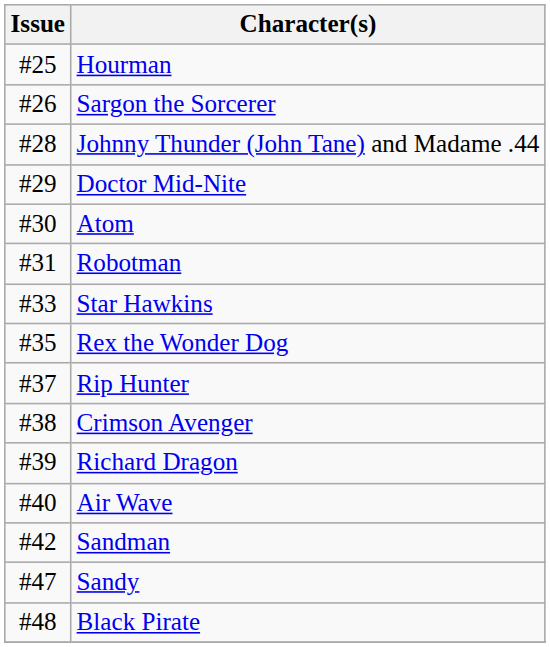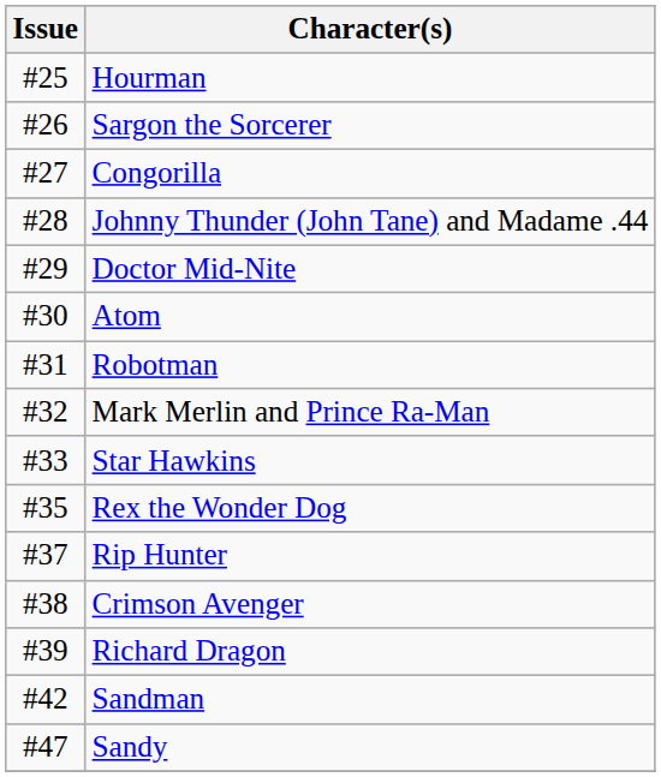+ row: #27 | Congorilla
+ row: #32 | Mark Merlin and Prince Ra-Man
- row: #40 | Air Wave
- row: #48 | Black Pirate
